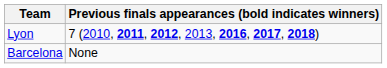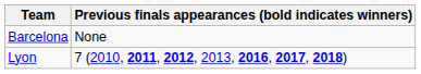rows swapped: Lyon <-> Barcelona
